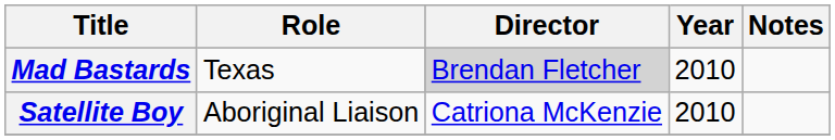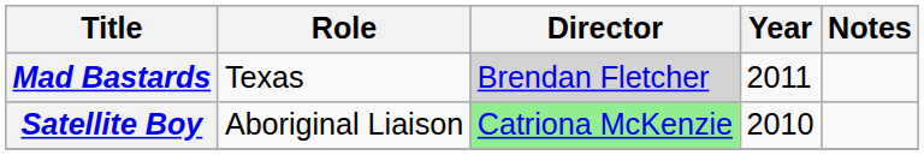Mad Bastards | Year: 2010 -> 2011
Satellite Boy | Director: no background -> lightgreen background
